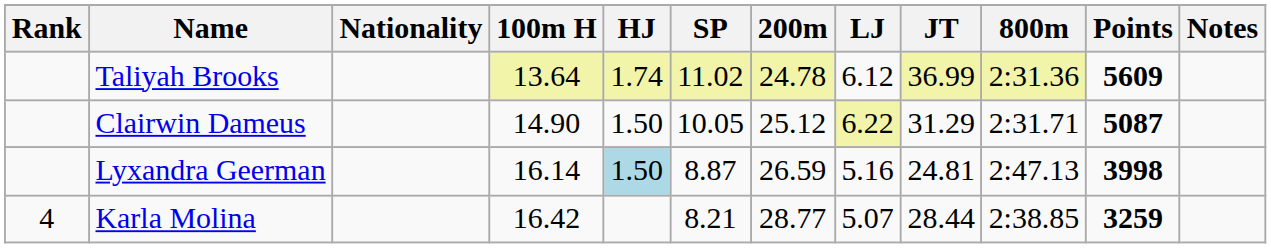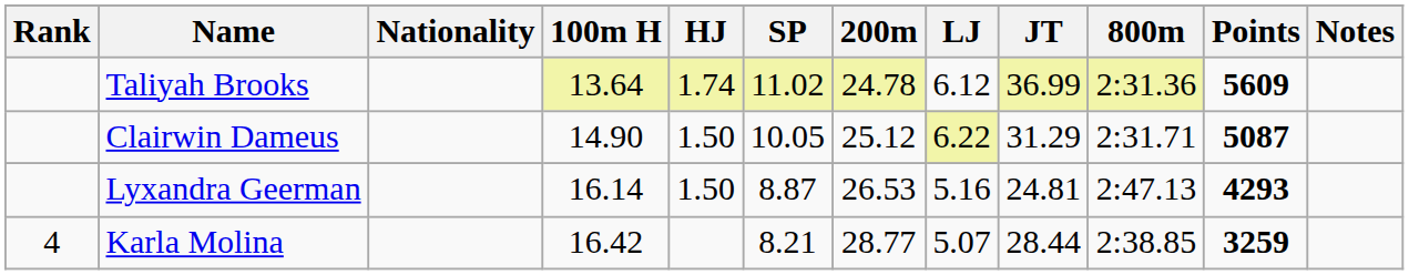Lyxandra Geerman | HJ: lightblue background -> no background
Lyxandra Geerman | 200m: 26.59 -> 26.53
Lyxandra Geerman | Points: 3998 -> 4293
